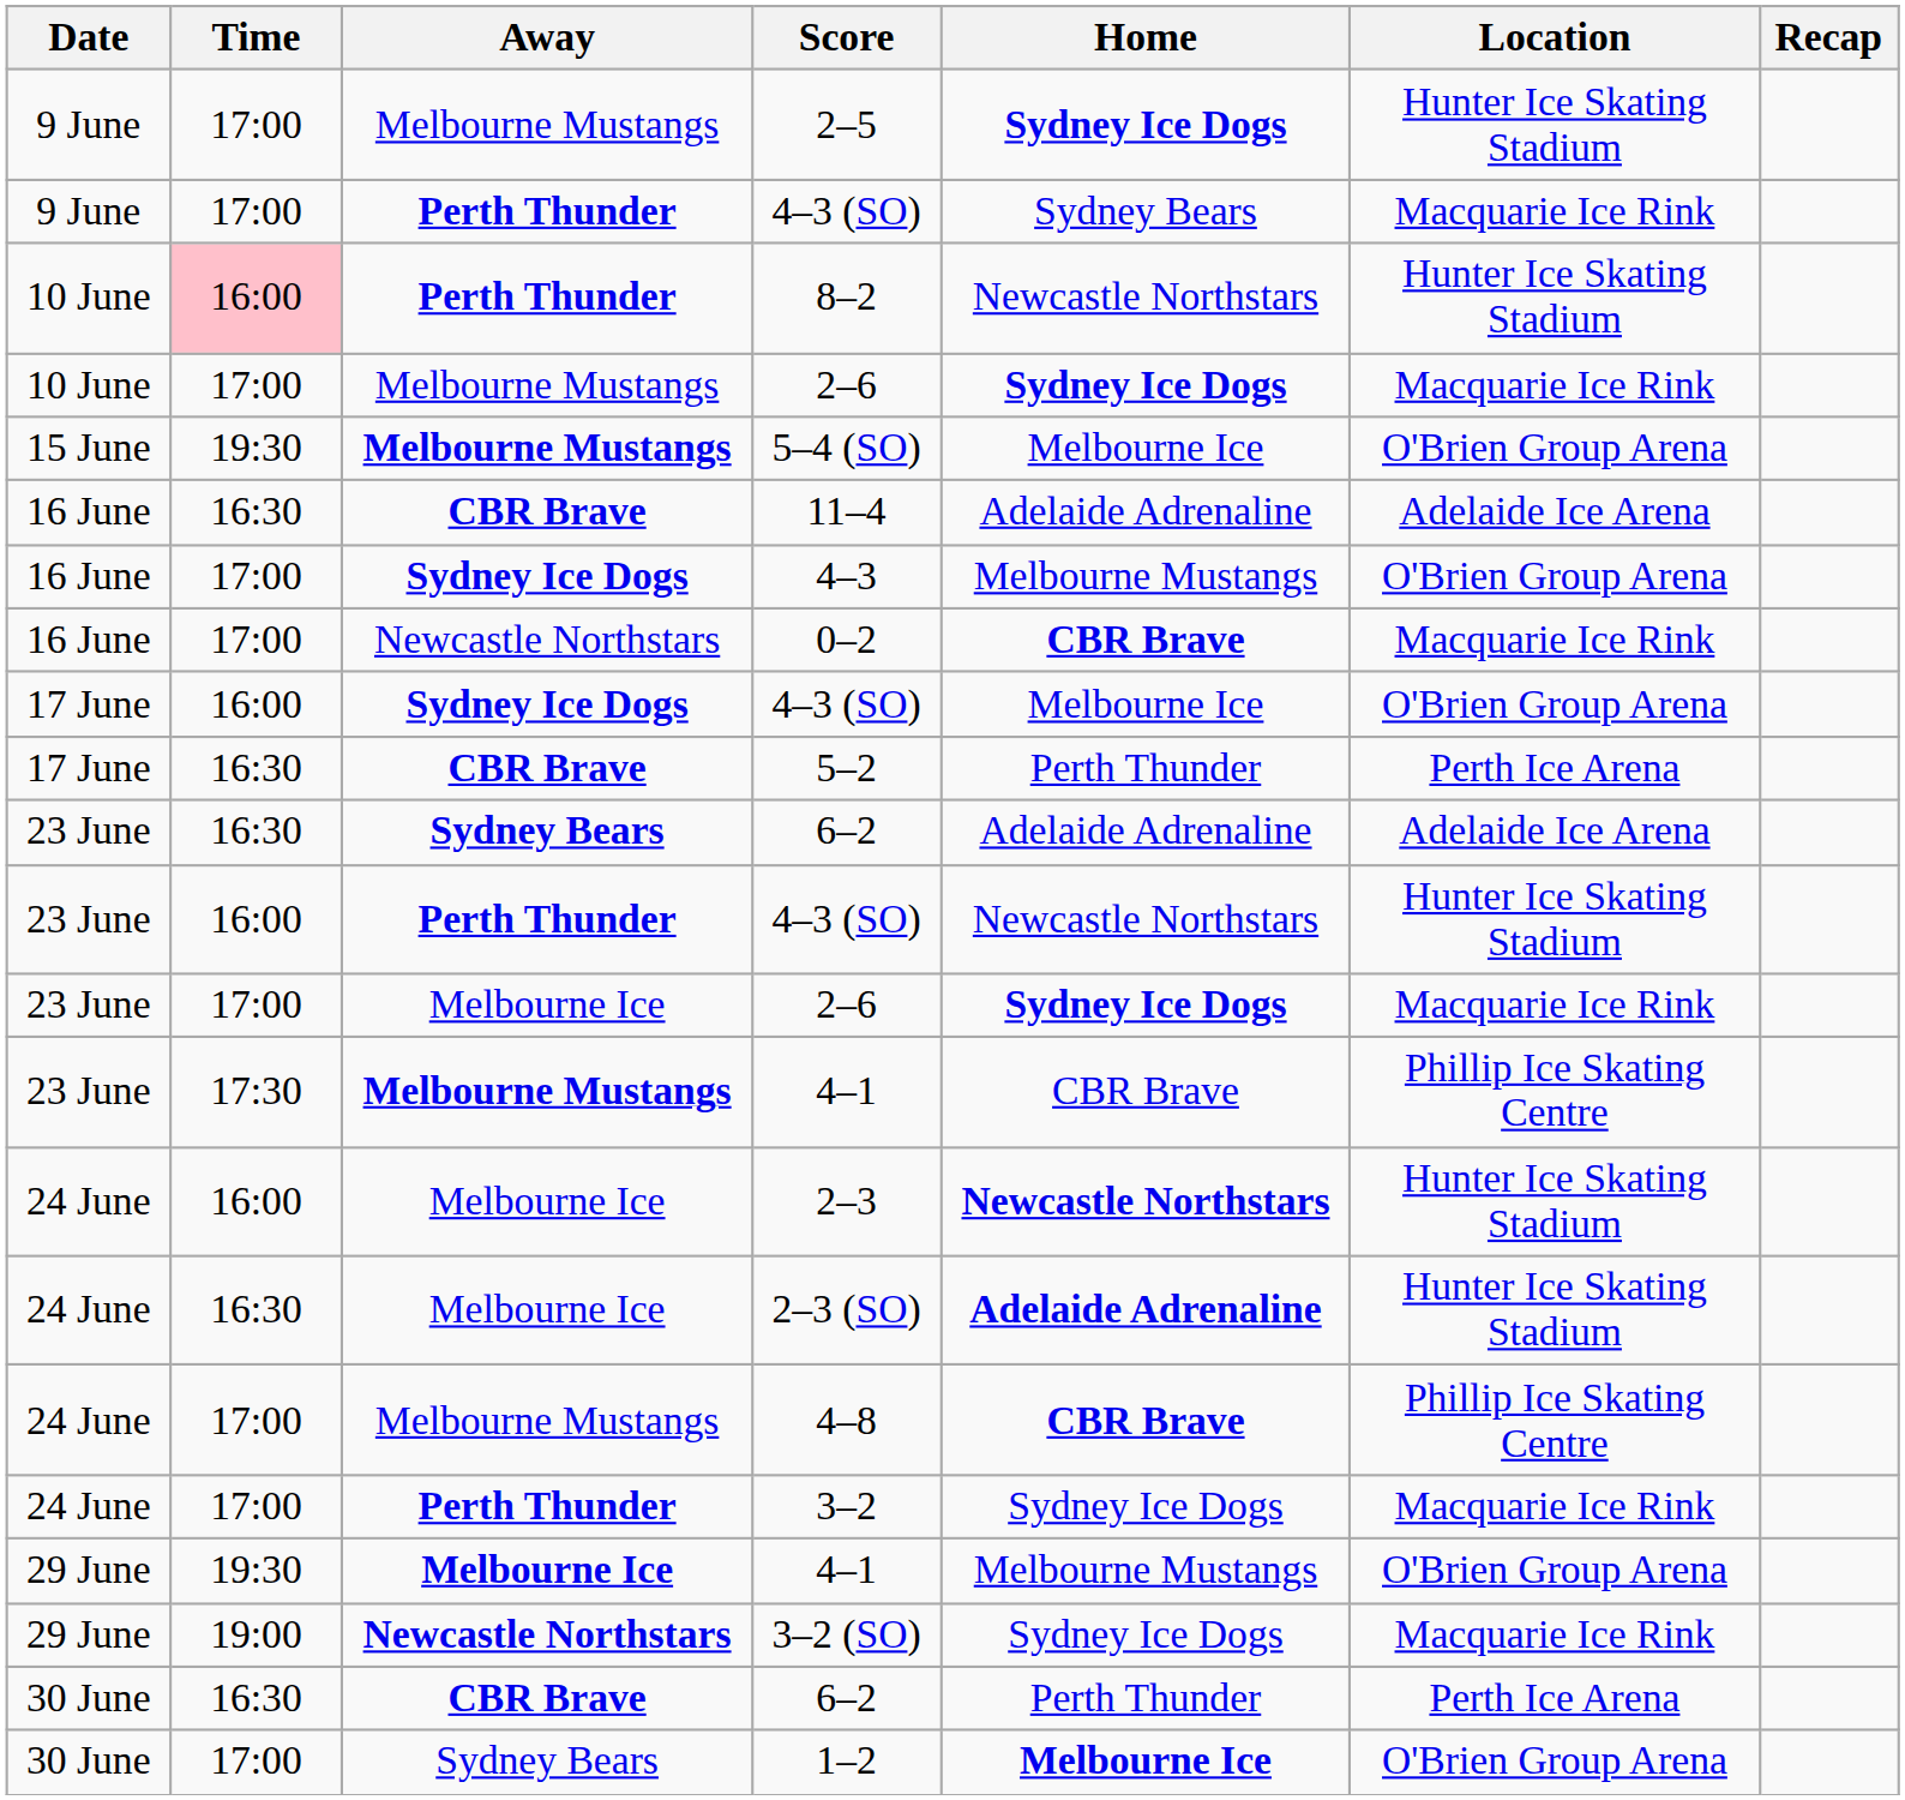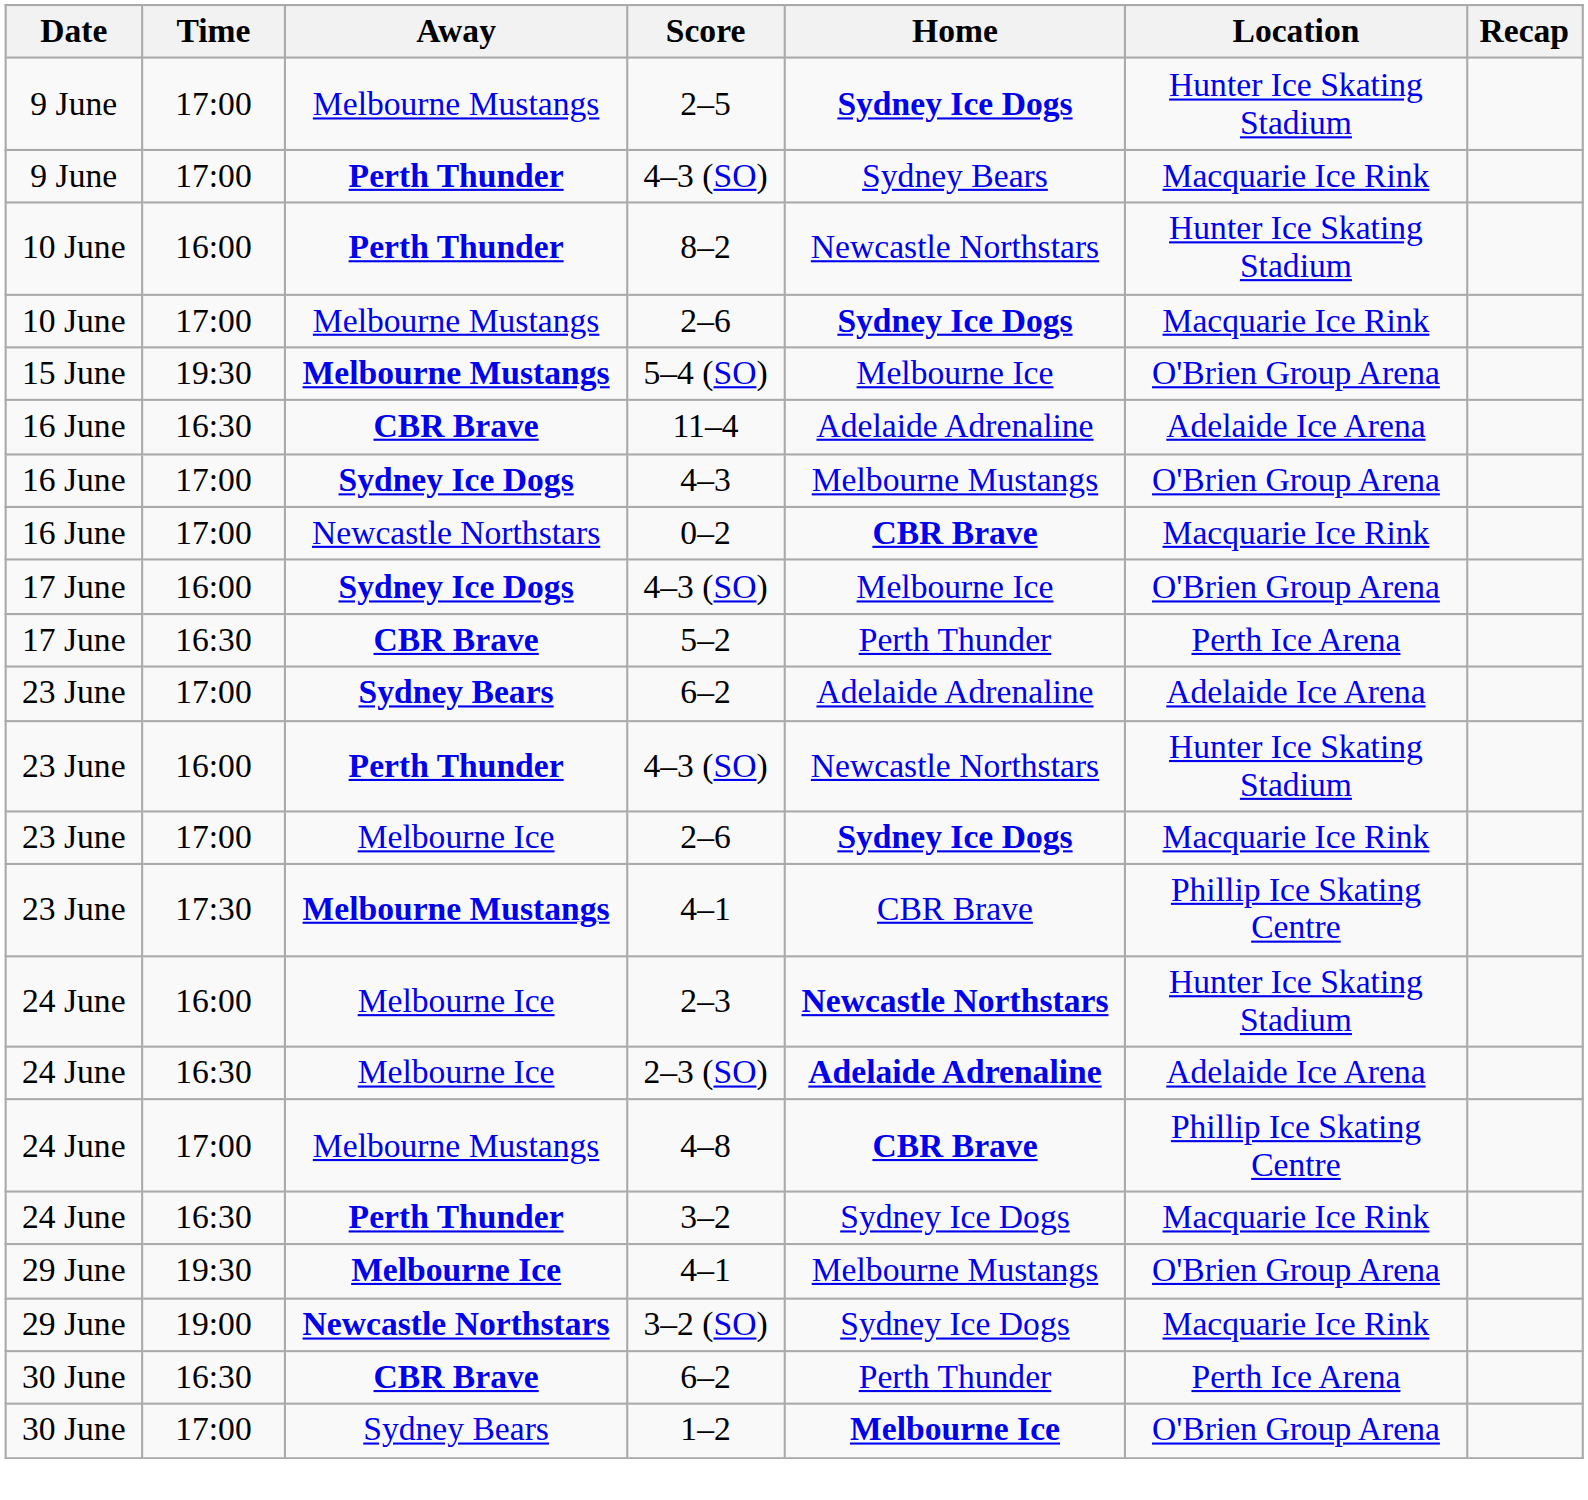8–2 | Time: pink background -> no background
23 June / 6–2 | Time: 16:30 -> 17:00
2–3 (SO) | Location: Hunter Ice Skating Stadium -> Adelaide Ice Arena
3–2 | Time: 17:00 -> 16:30
